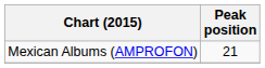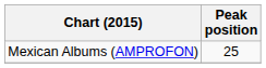Mexican Albums (AMPROFON) | Peak position: 21 -> 25
